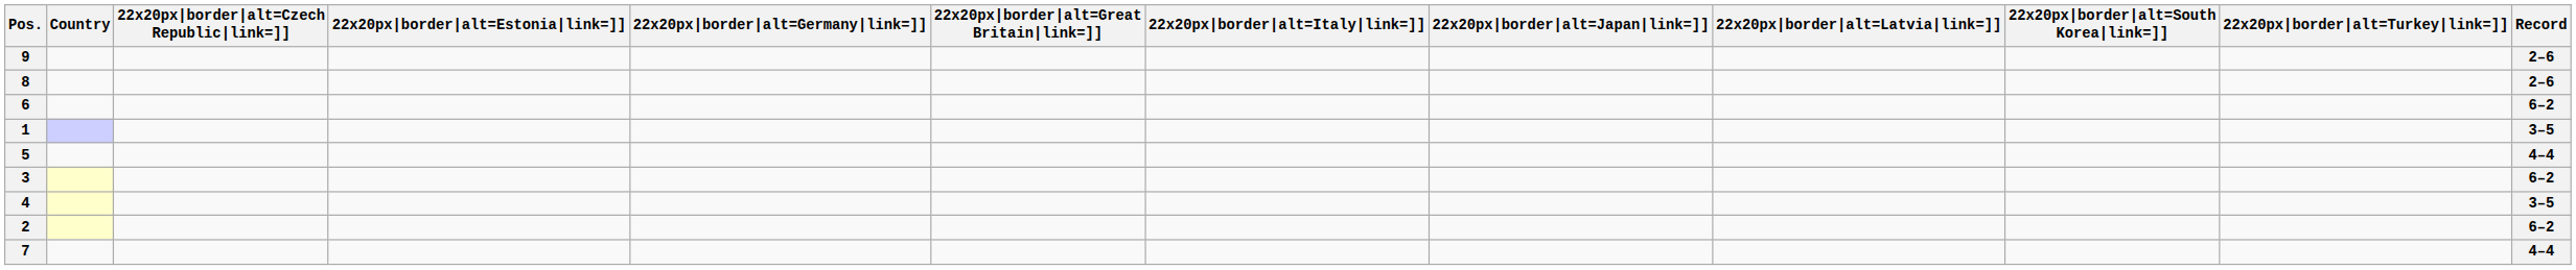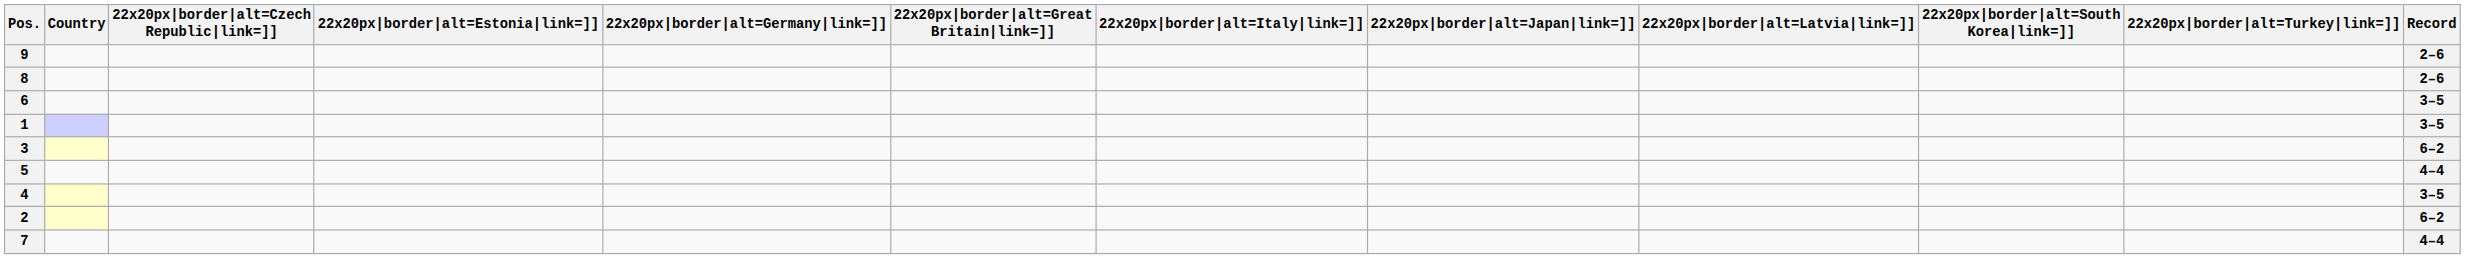6 | Record: 6–2 -> 3–5
rows swapped: 5 <-> 3
